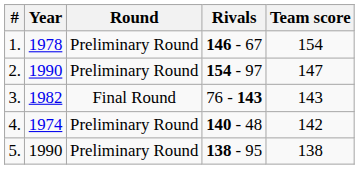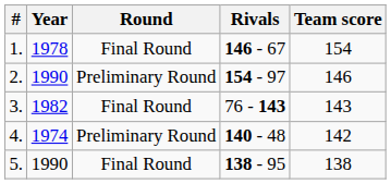1. | Round: Preliminary Round -> Final Round
2. | Team score: 147 -> 146
5. | Round: Preliminary Round -> Final Round
